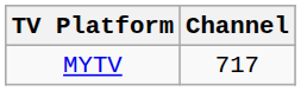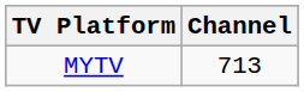MYTV | Channel: 717 -> 713
